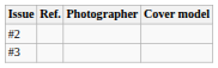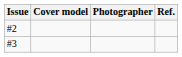columns swapped: Cover model <-> Ref.
